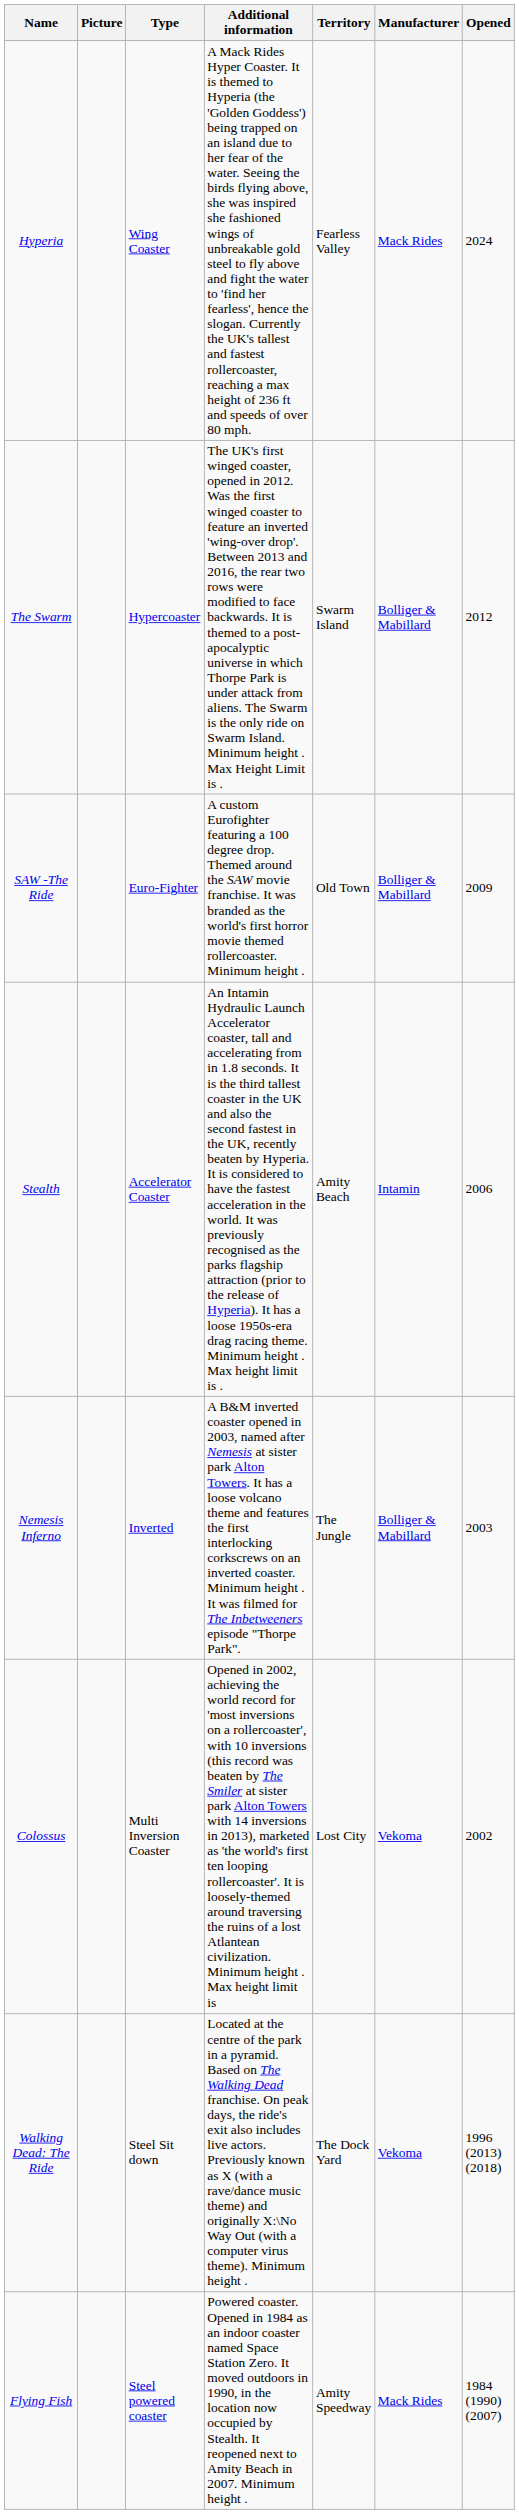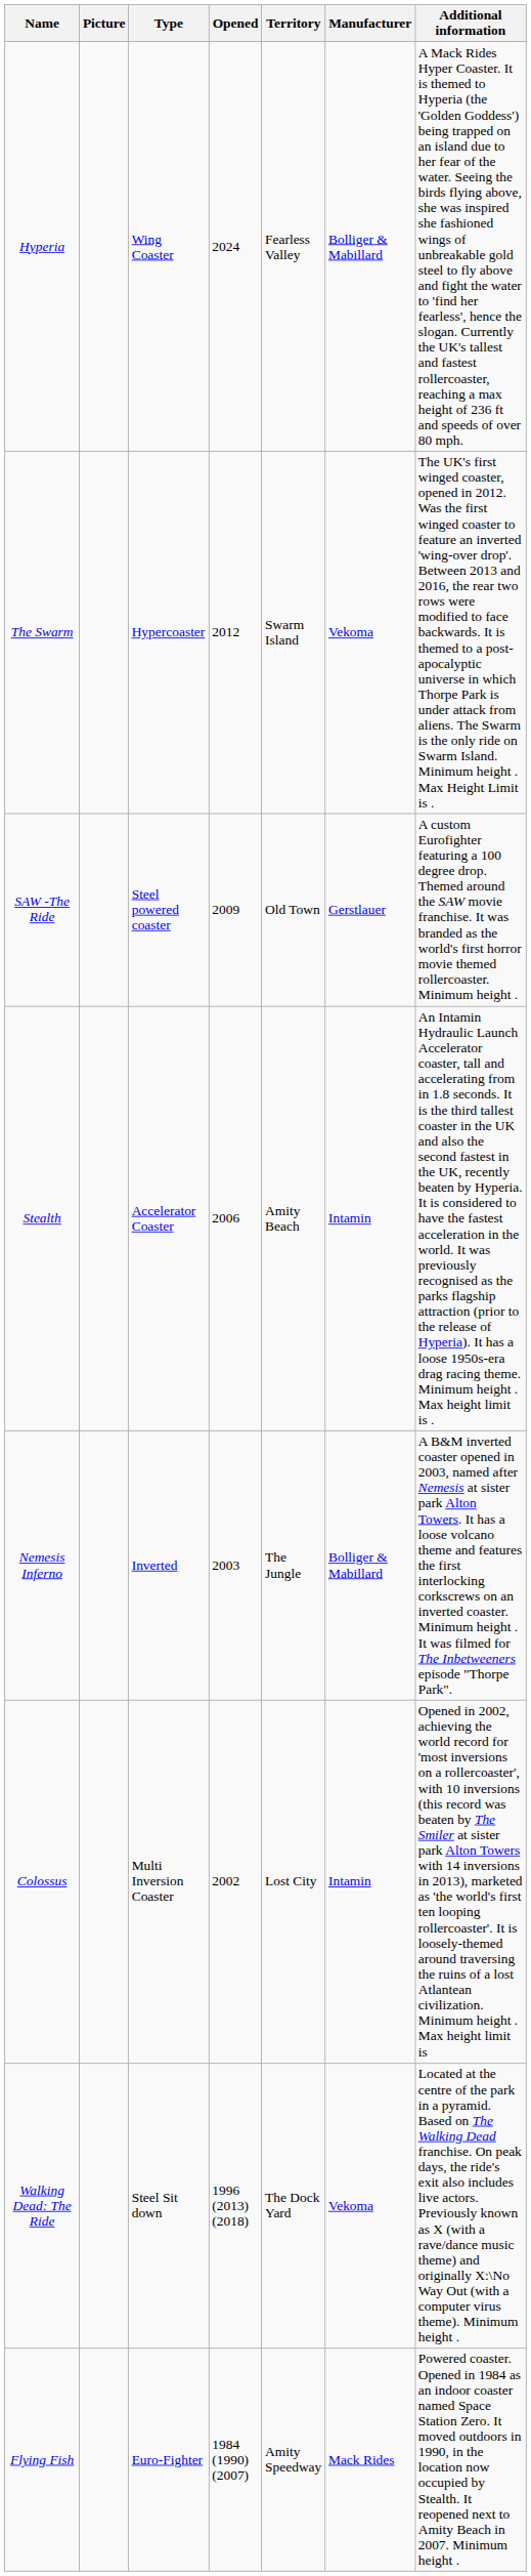columns swapped: Opened <-> Additional information
Hyperia | Manufacturer: Mack Rides -> Bolliger & Mabillard
The Swarm | Manufacturer: Bolliger & Mabillard -> Vekoma
SAW -The Ride | Type: Euro-Fighter -> Steel powered coaster
SAW -The Ride | Manufacturer: Bolliger & Mabillard -> Gerstlauer
Colossus | Manufacturer: Vekoma -> Intamin
Flying Fish | Type: Steel powered coaster -> Euro-Fighter
